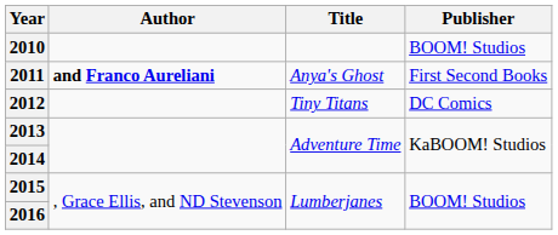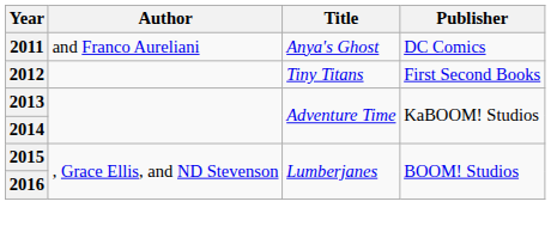- row: 2010 | BOOM! Studios
2011 | Author: bold -> normal
2011 | Publisher: First Second Books -> DC Comics
2012 | Publisher: DC Comics -> First Second Books
